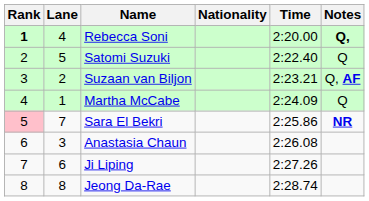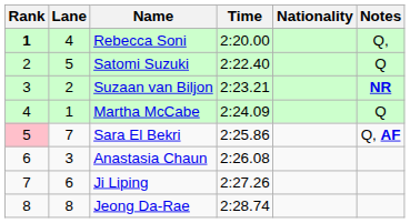columns swapped: Nationality <-> Time
Rebecca Soni | Notes: bold -> normal
Suzaan van Biljon | Notes: Q, AF -> NR
Sara El Bekri | Notes: NR -> Q, AF
